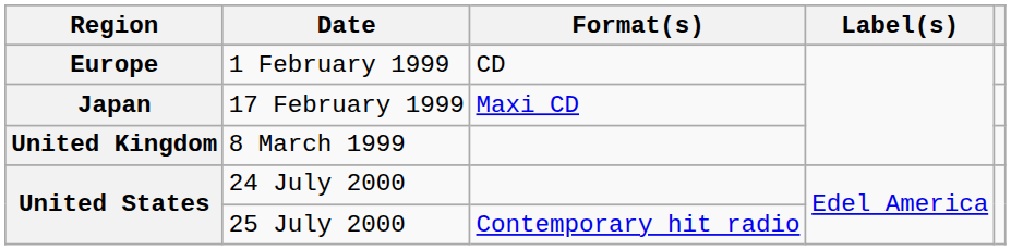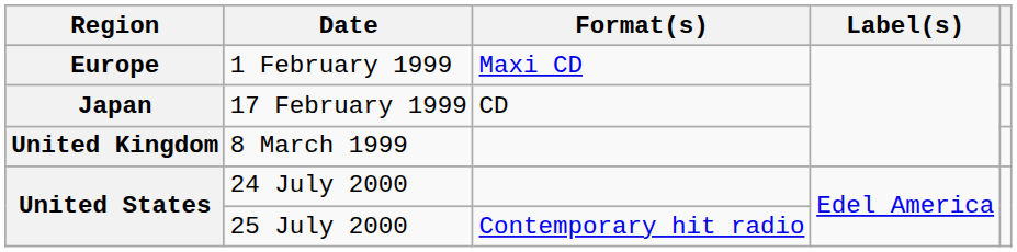1 February 1999 | Format(s): CD -> Maxi CD
17 February 1999 | Format(s): Maxi CD -> CD
